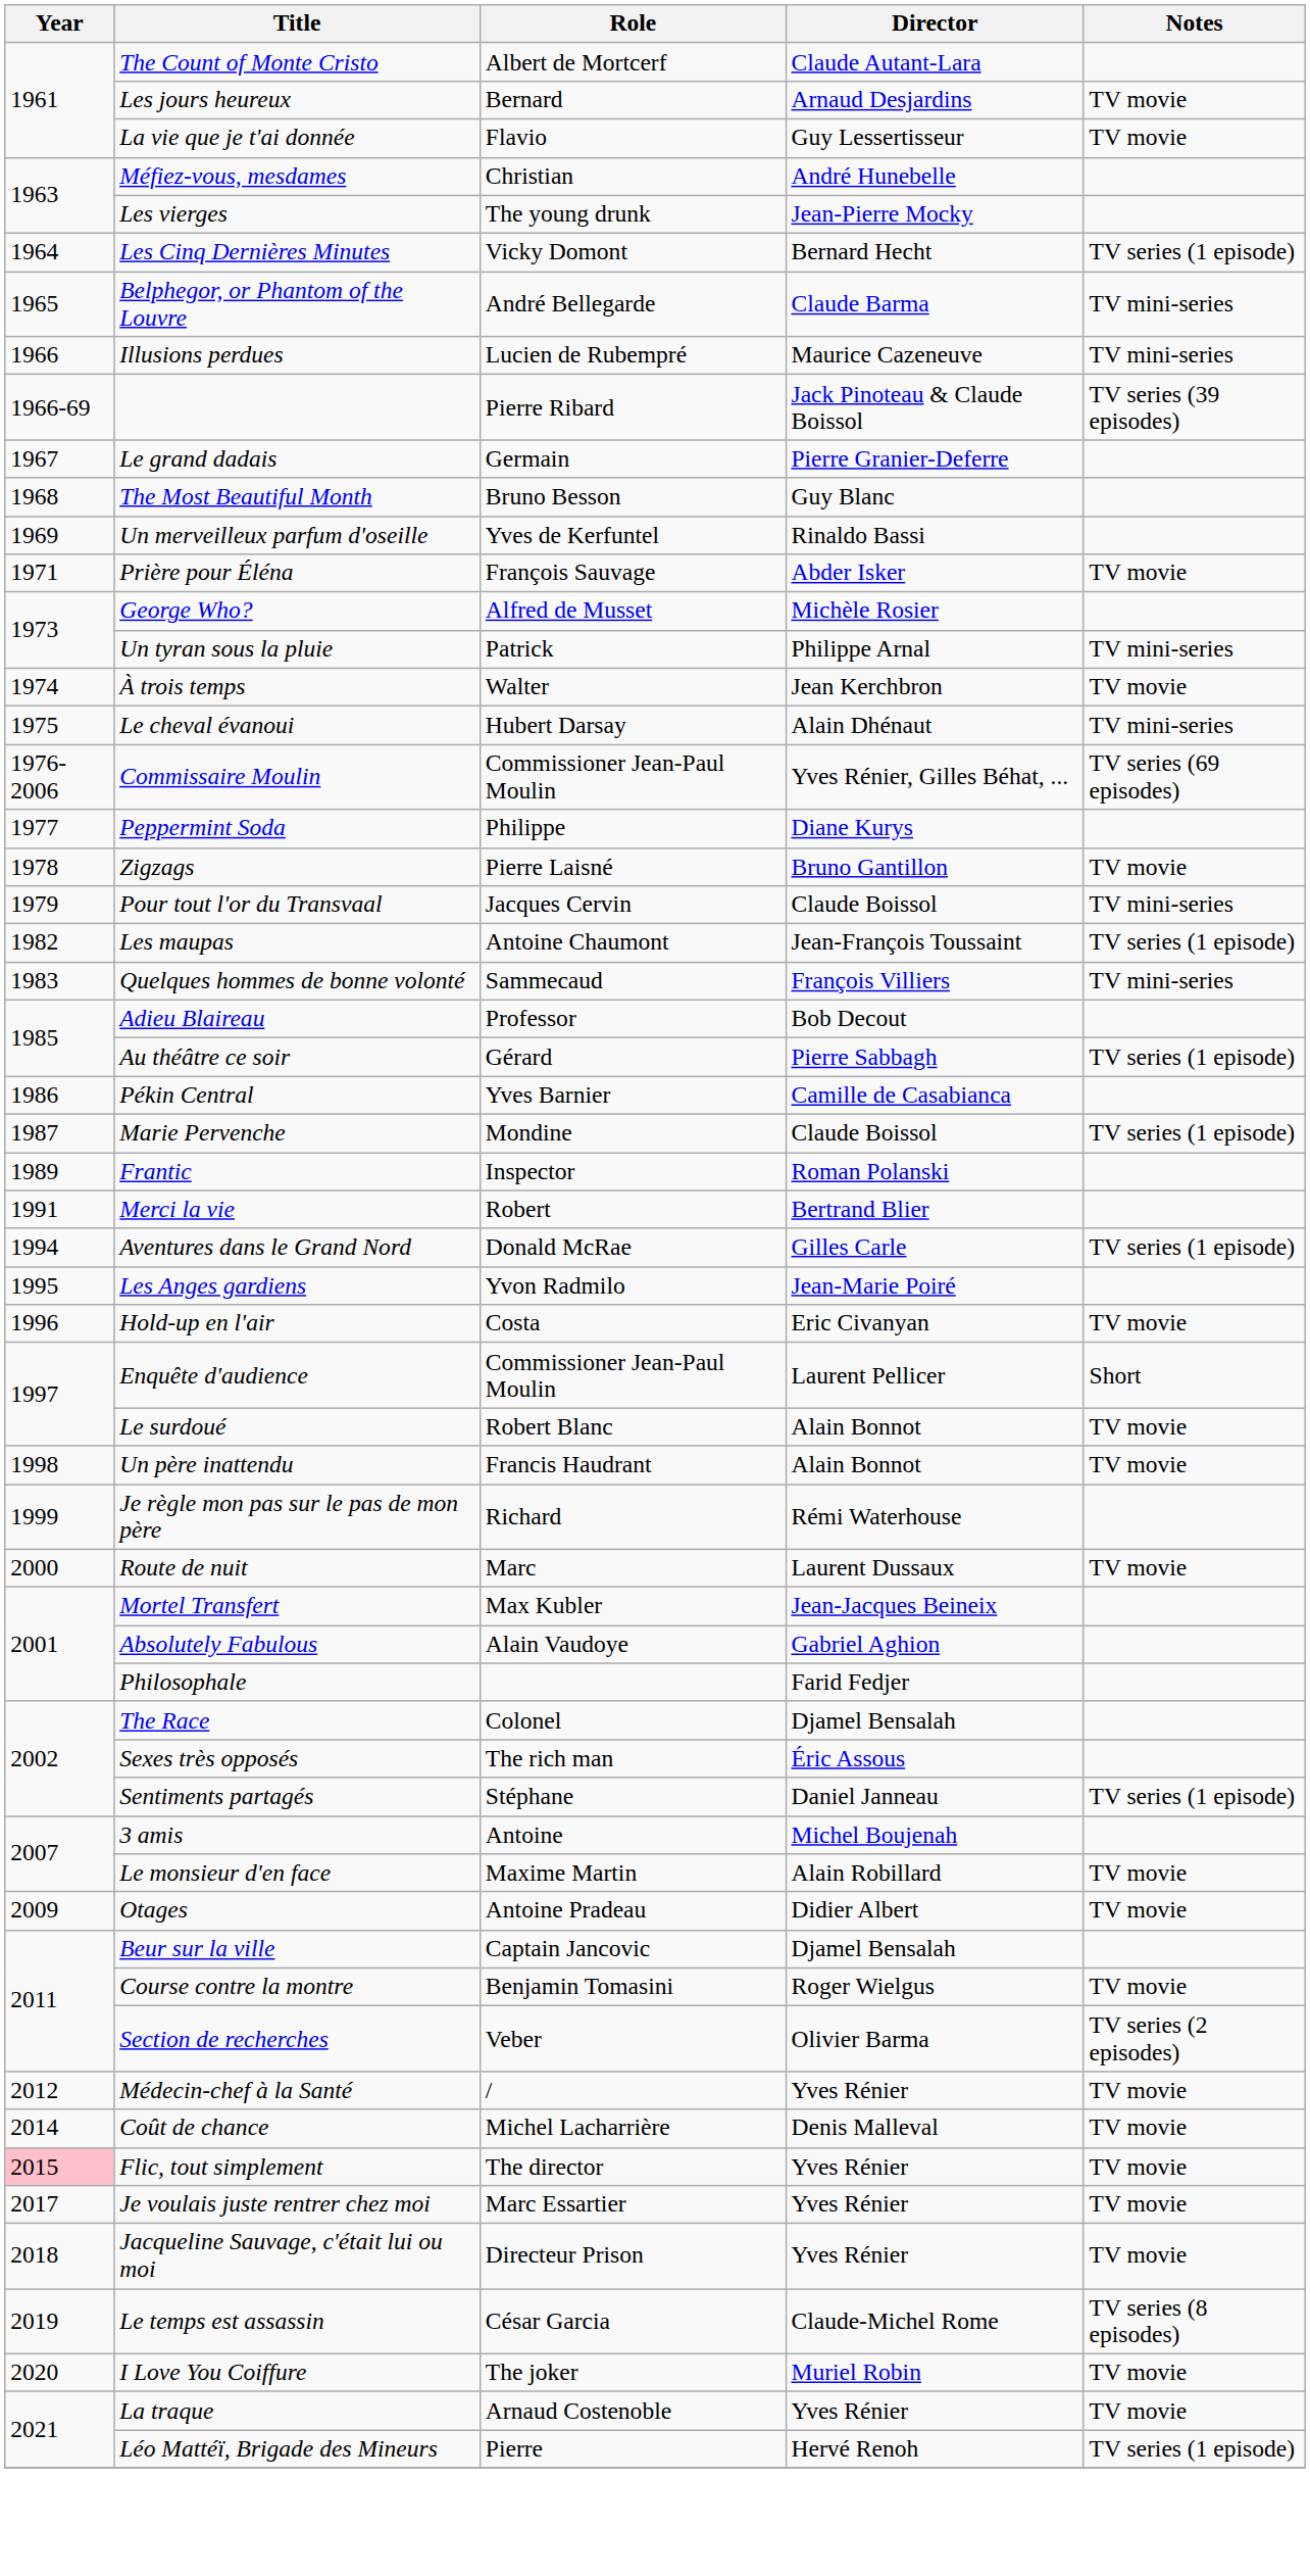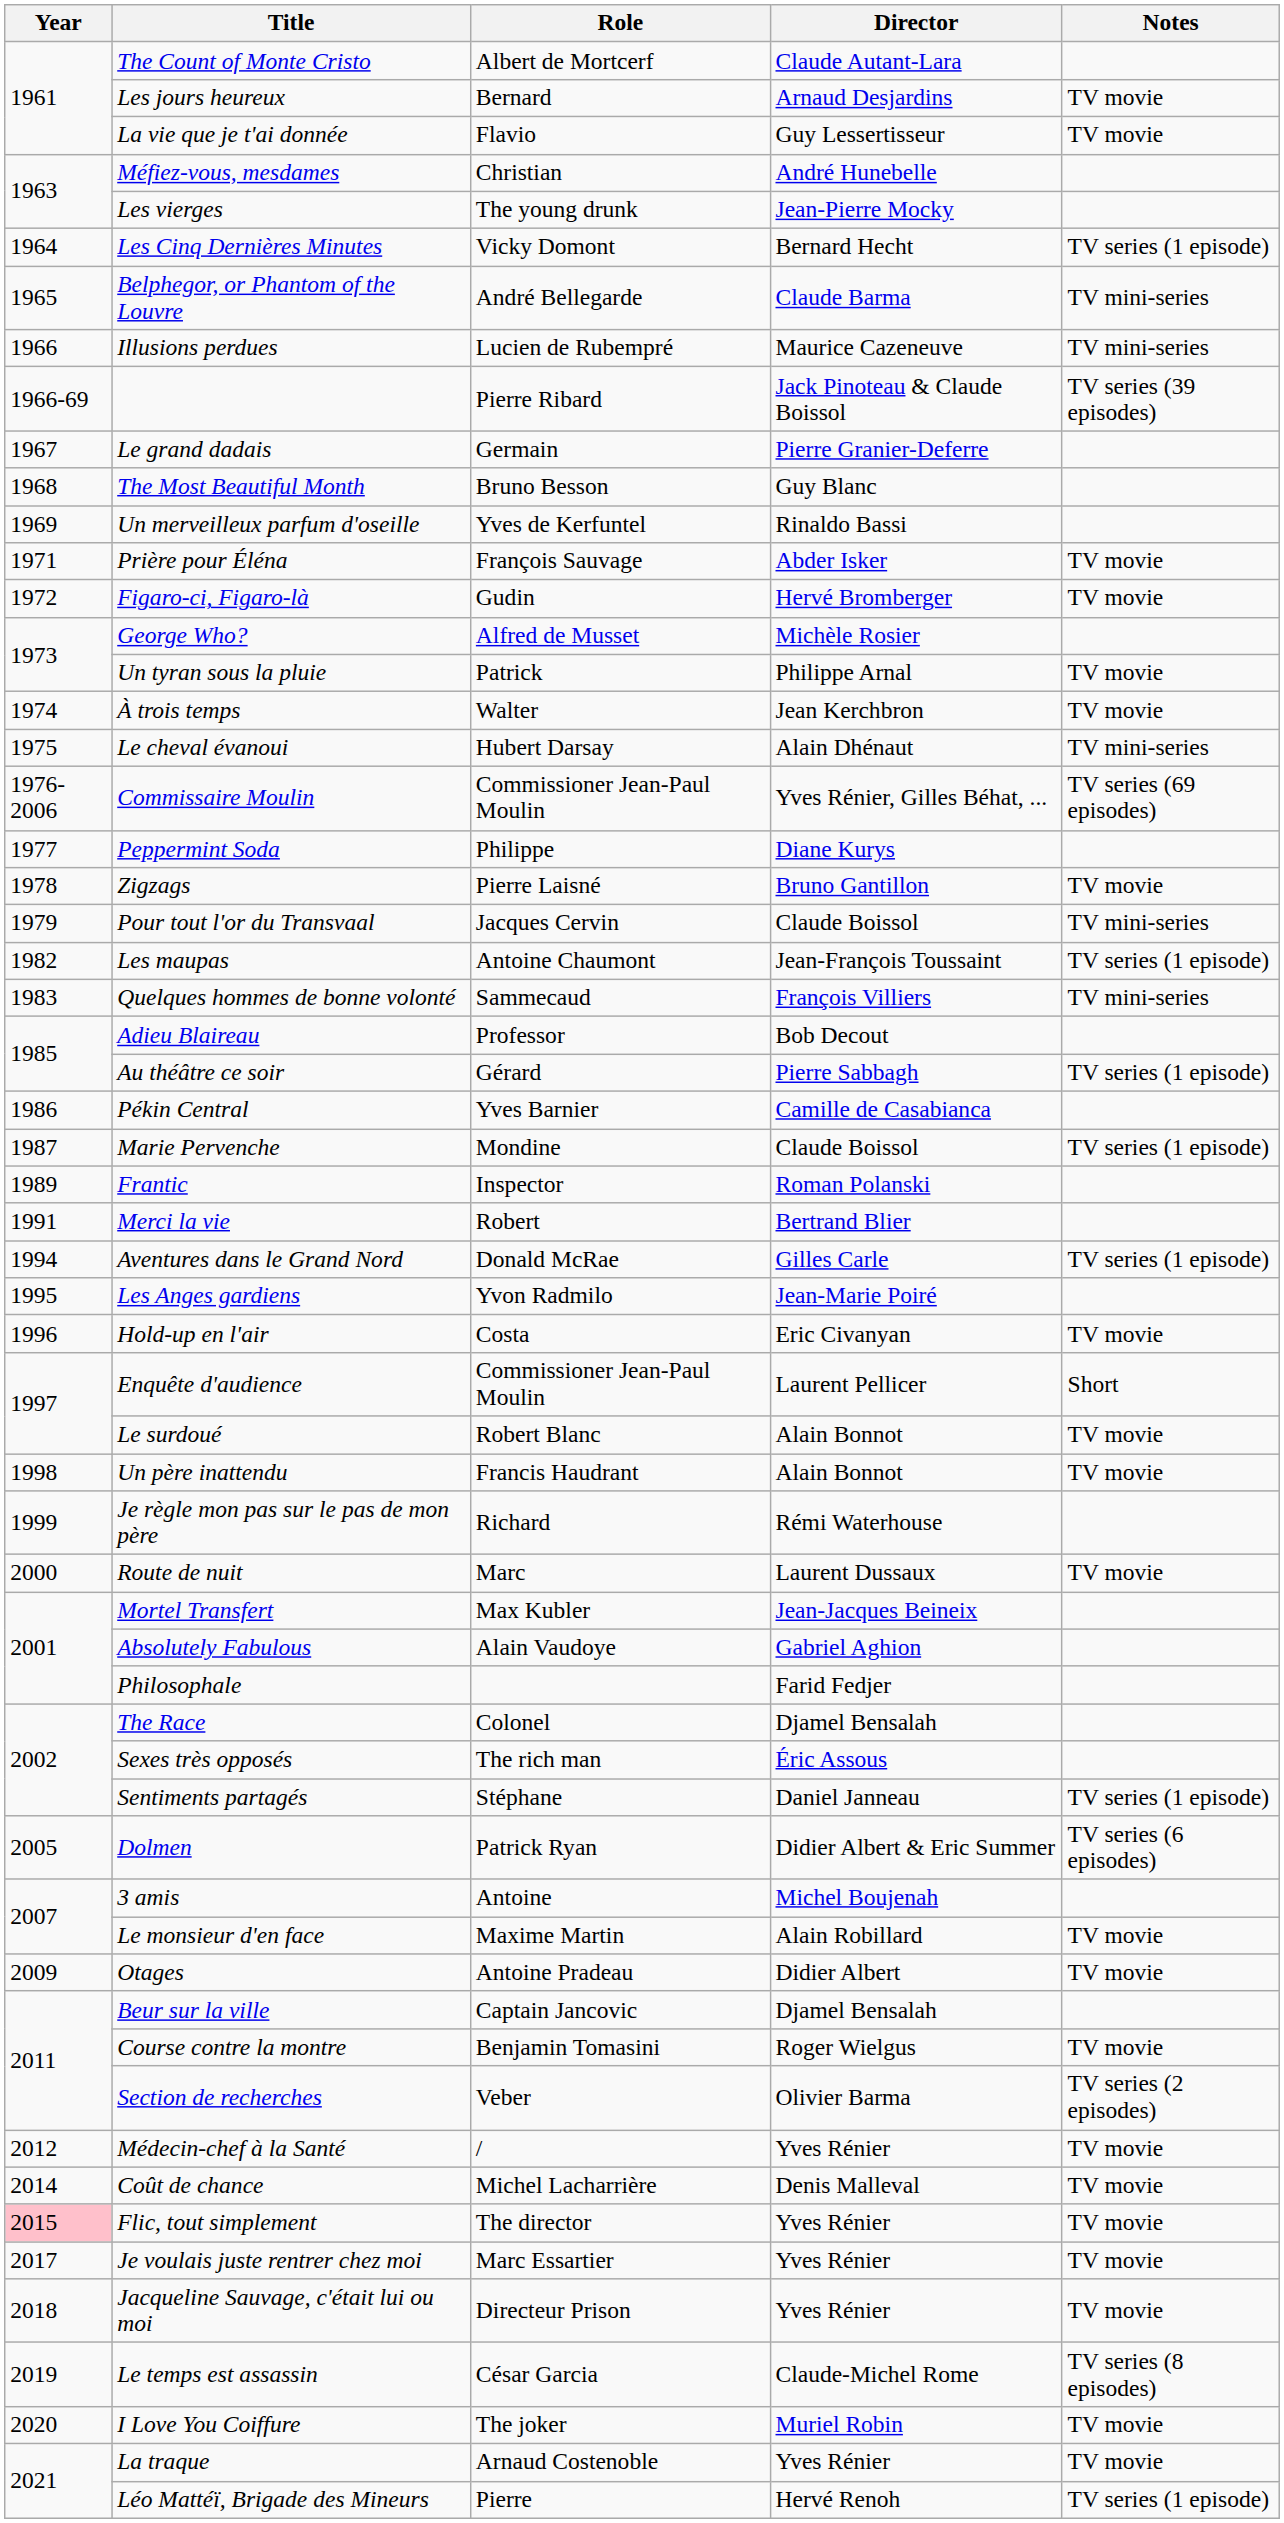+ row: 1972 | Figaro-ci, Figaro-là | Gudin | Hervé Bromberger | TV movie
Un tyran sous la pluie | Notes: TV mini-series -> TV movie
+ row: 2005 | Dolmen | Patrick Ryan | Didier Albert & Eric Summer | TV series (6 episodes)
